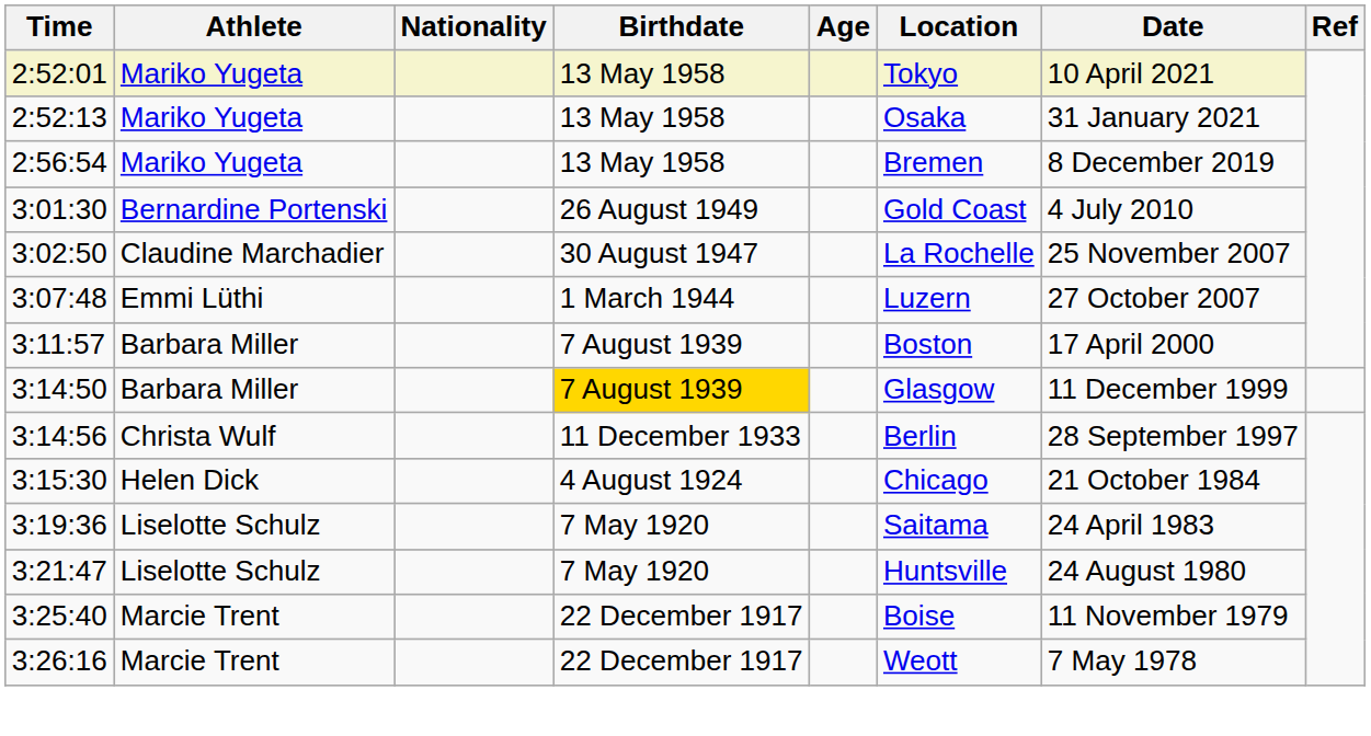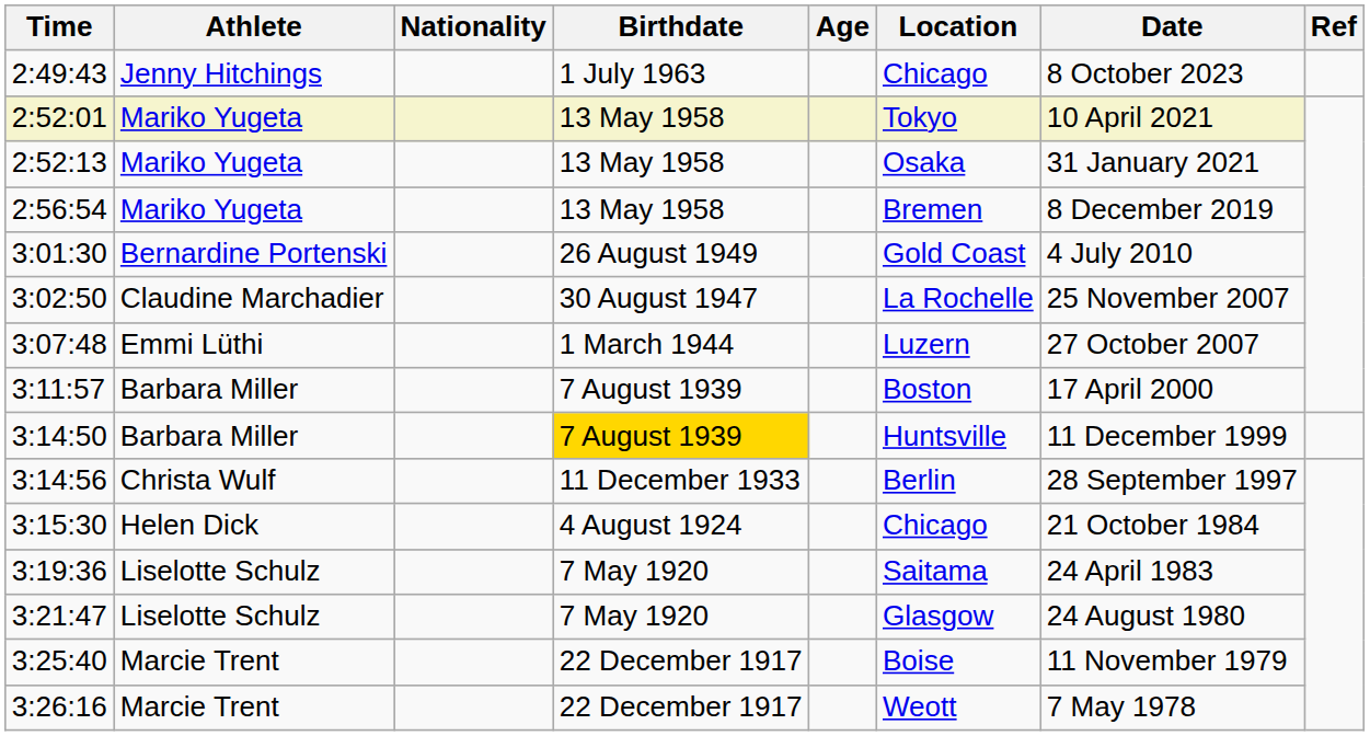+ row: 2:49:43 | Jenny Hitchings | 1 July 1963 | Chicago | 8 October 2023
3:14:50 | Location: Glasgow -> Huntsville
3:21:47 | Location: Huntsville -> Glasgow
